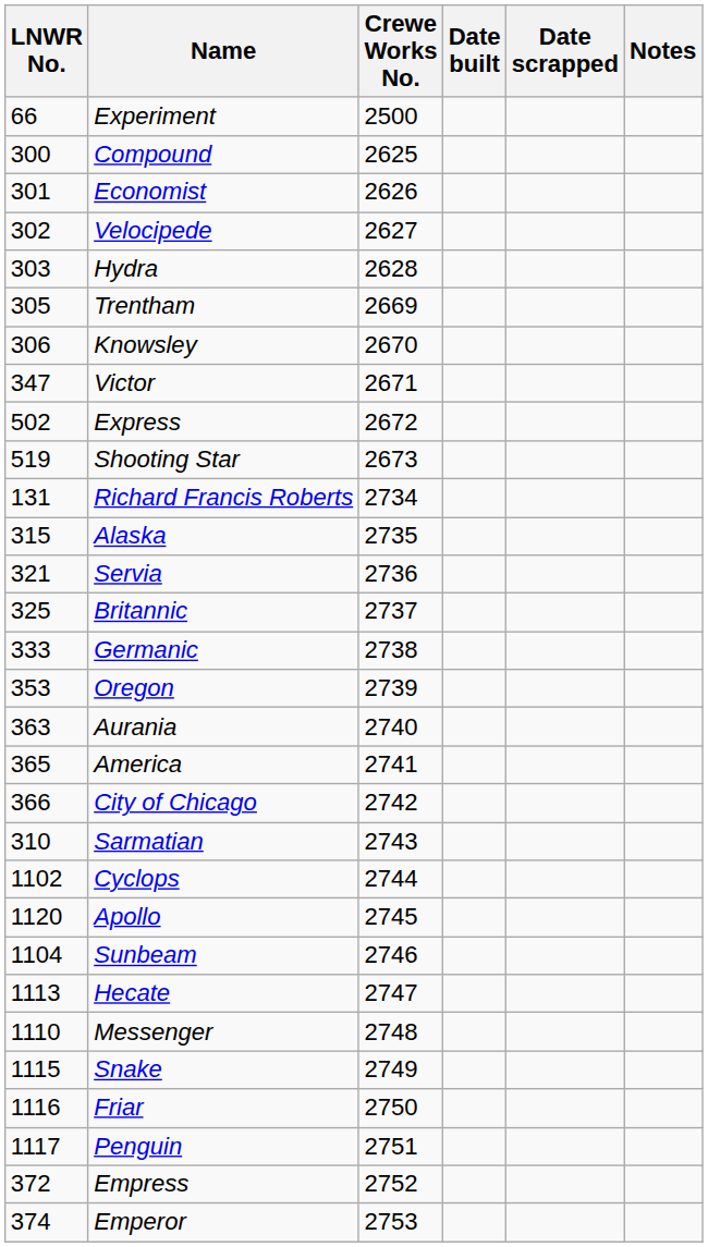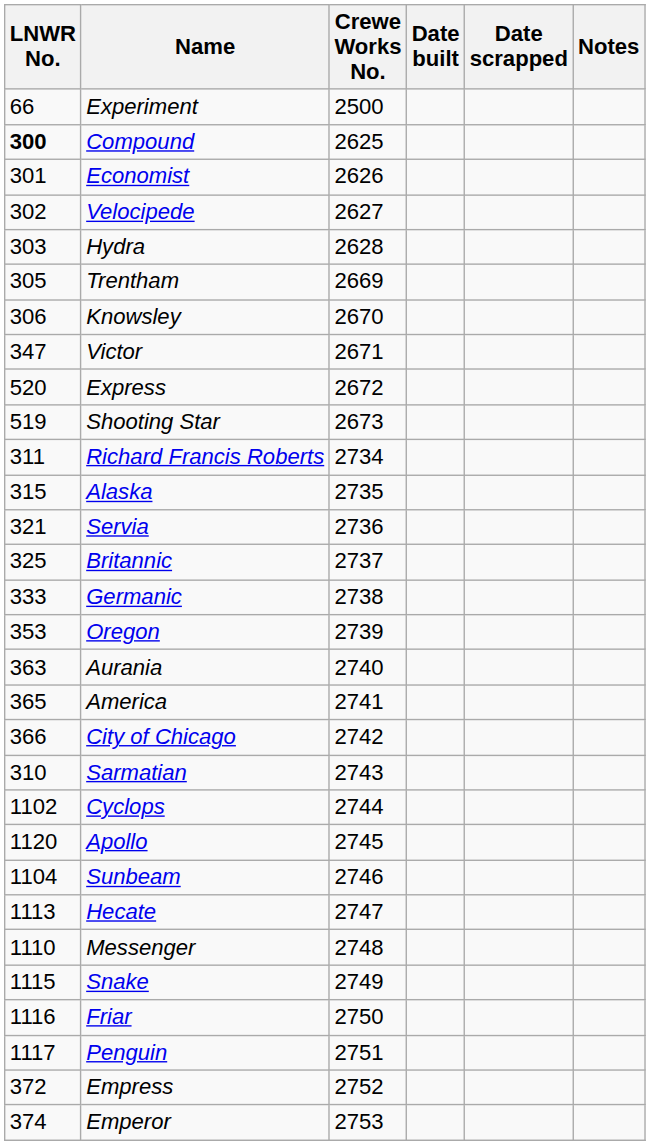Compound | LNWR No.: normal -> bold
Express | LNWR No.: 502 -> 520
Richard Francis Roberts | LNWR No.: 131 -> 311
